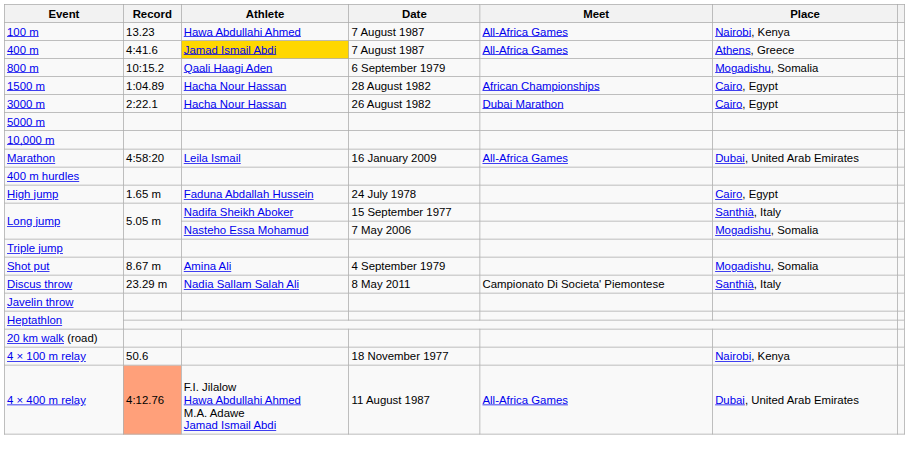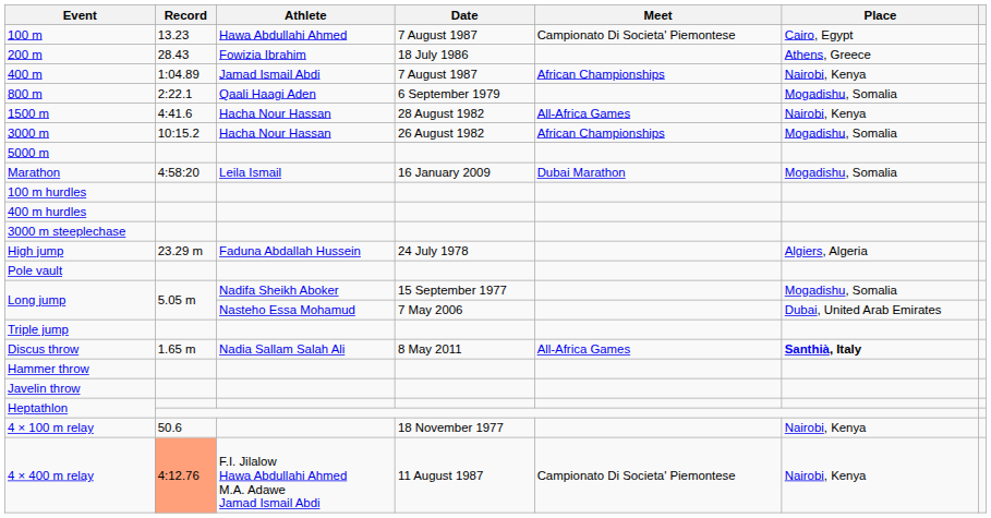100 m | Meet: All-Africa Games -> Campionato Di Societa' Piemontese
100 m | Place: Nairobi, Kenya -> Cairo, Egypt
+ row: 200 m | 28.43 | Fowizia Ibrahim | 18 July 1986 | Athens, Greece
400 m | Record: 4:41.6 -> 1:04.89
400 m | Athlete: gold background -> no background
400 m | Meet: All-Africa Games -> African Championships
400 m | Place: Athens, Greece -> Nairobi, Kenya
800 m | Record: 10:15.2 -> 2:22.1
1500 m | Record: 1:04.89 -> 4:41.6
1500 m | Meet: African Championships -> All-Africa Games
1500 m | Place: Cairo, Egypt -> Nairobi, Kenya
3000 m | Record: 2:22.1 -> 10:15.2
3000 m | Meet: Dubai Marathon -> African Championships
3000 m | Place: Cairo, Egypt -> Mogadishu, Somalia
- row: 10,000 m
Marathon | Meet: All-Africa Games -> Dubai Marathon
Marathon | Place: Dubai, United Arab Emirates -> Mogadishu, Somalia
+ row: 100 m hurdles
+ row: 3000 m steeplechase
High jump | Record: 1.65 m -> 23.29 m
High jump | Place: Cairo, Egypt -> Algiers, Algeria
+ row: Pole vault
Long jump / 15 September 1977 | Place: Santhià, Italy -> Mogadishu, Somalia
Long jump / 7 May 2006 | Place: Mogadishu, Somalia -> Dubai, United Arab Emirates
- row: Shot put | 8.67 m | Amina Ali | 4 September 1979 | Mogadishu, Somalia
Discus throw | Record: 23.29 m -> 1.65 m
Discus throw | Meet: Campionato Di Societa' Piemontese -> All-Africa Games
Discus throw | Place: normal -> bold
+ row: Hammer throw
- row: 20 km walk (road)
4 × 400 m relay | Meet: All-Africa Games -> Campionato Di Societa' Piemontese
4 × 400 m relay | Place: Dubai, United Arab Emirates -> Nairobi, Kenya
